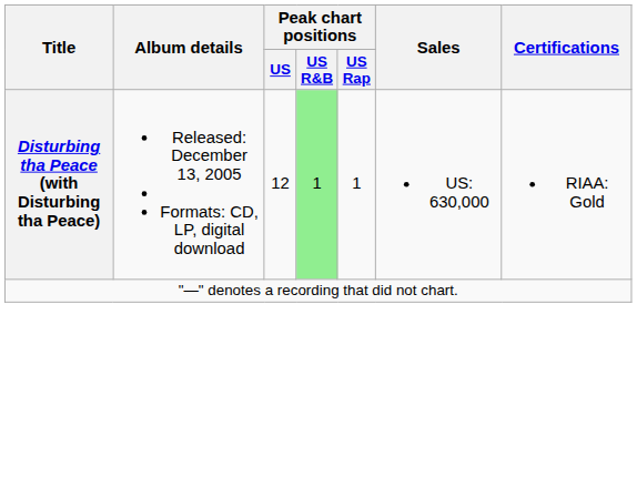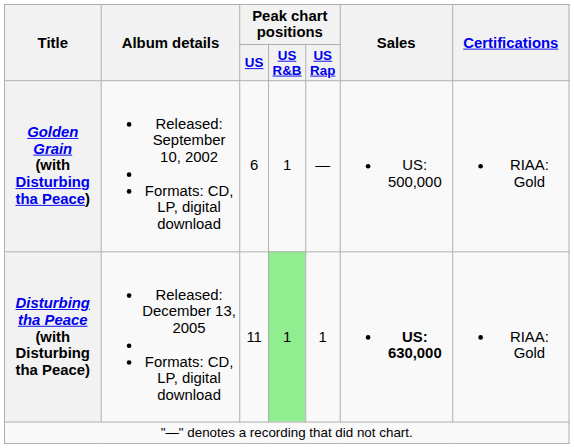+ row: Golden Grain (with Disturbing tha Peace) | Released: September 10, 2002 Formats: CD, LP, digital download | 6 | 1 | — | US: 500,000 | RIAA: Gold
Disturbing tha Peace (with Disturbing tha Peace) | Peak chart positions / US: 12 -> 11
Disturbing tha Peace (with Disturbing tha Peace) | Sales: normal -> bold
